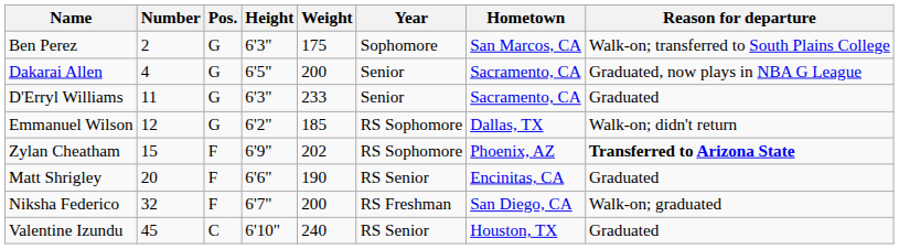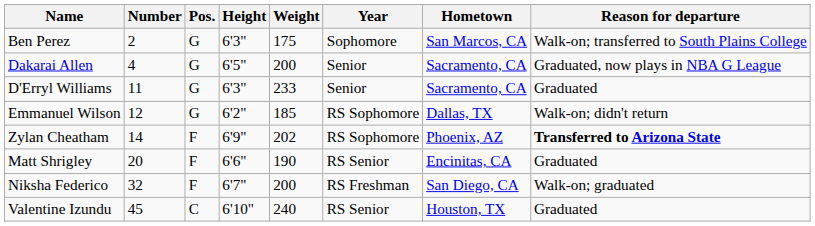Zylan Cheatham | Number: 15 -> 14
